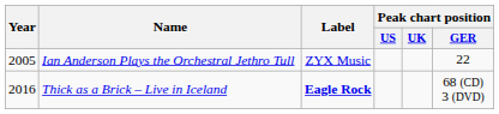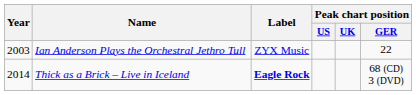Ian Anderson Plays the Orchestral Jethro Tull | Year: 2005 -> 2003
Thick as a Brick – Live in Iceland | Year: 2016 -> 2014
